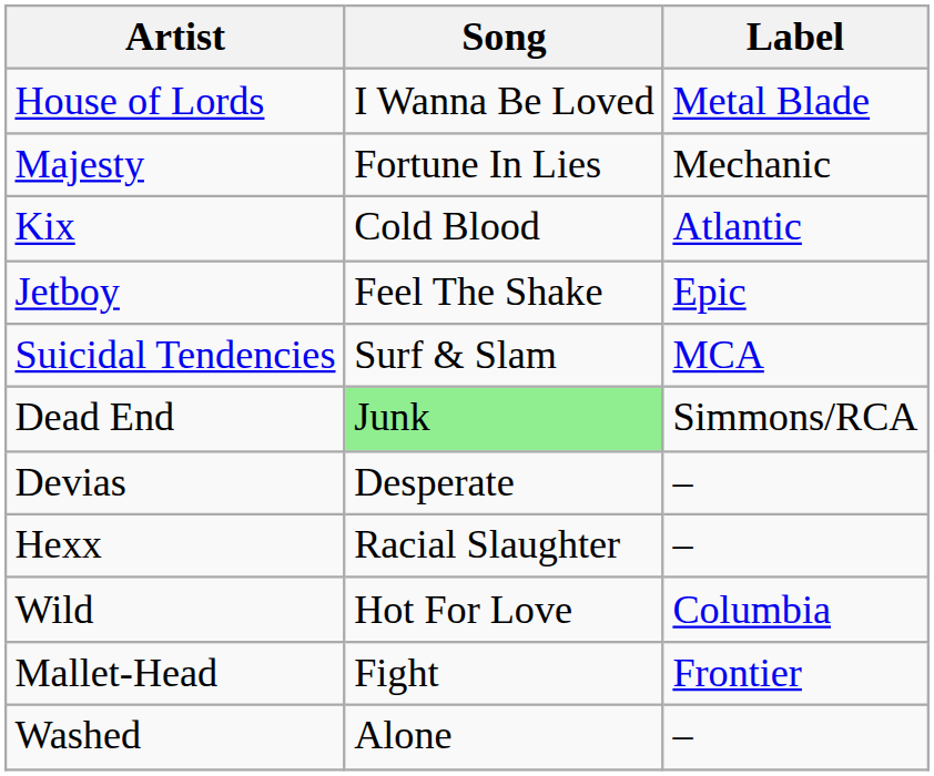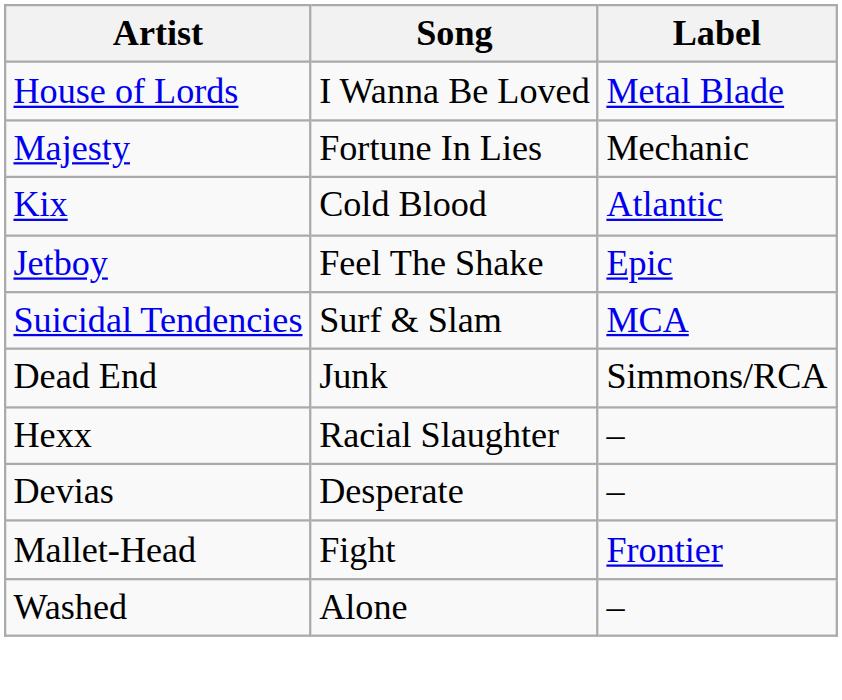Dead End | Song: lightgreen background -> no background
rows swapped: Hexx <-> Devias
- row: Wild | Hot For Love | Columbia
